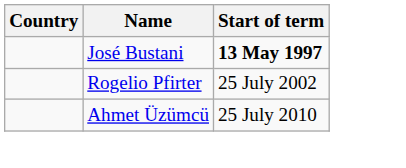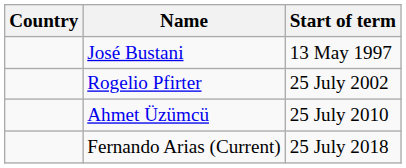José Bustani | Start of term: bold -> normal
+ row: Fernando Arias (Current) | 25 July 2018
